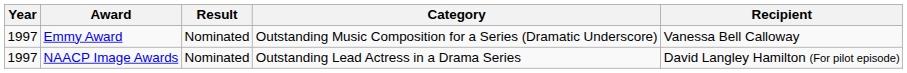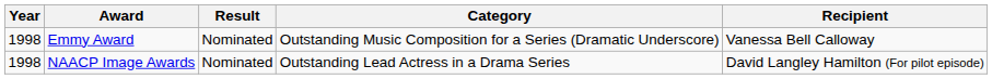Emmy Award | Year: 1997 -> 1998
NAACP Image Awards | Year: 1997 -> 1998
